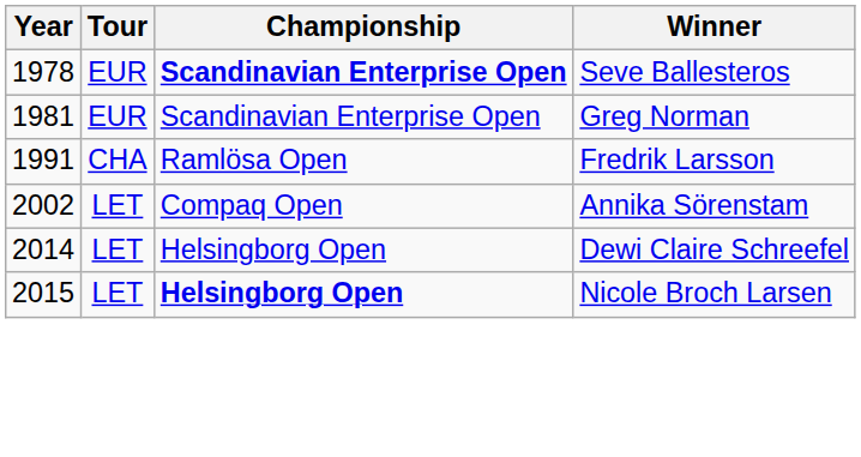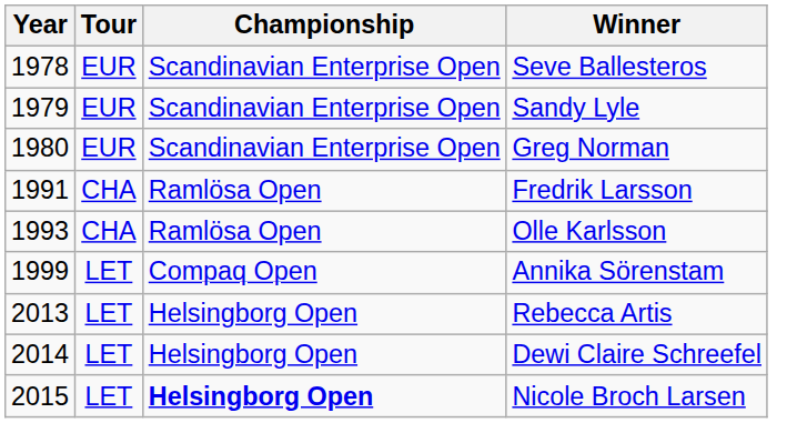Seve Ballesteros | Championship: bold -> normal
+ row: 1979 | EUR | Scandinavian Enterprise Open | Sandy Lyle
Greg Norman | Year: 1981 -> 1980
+ row: 1993 | CHA | Ramlösa Open | Olle Karlsson
Annika Sörenstam | Year: 2002 -> 1999
+ row: 2013 | LET | Helsingborg Open | Rebecca Artis
